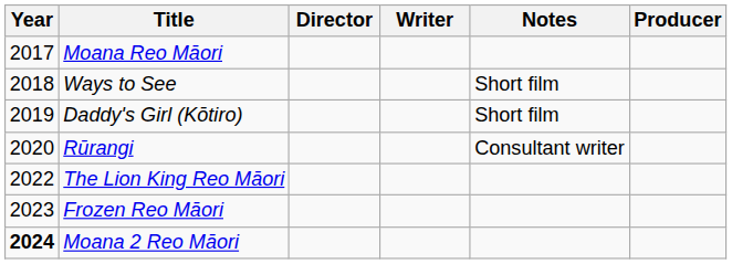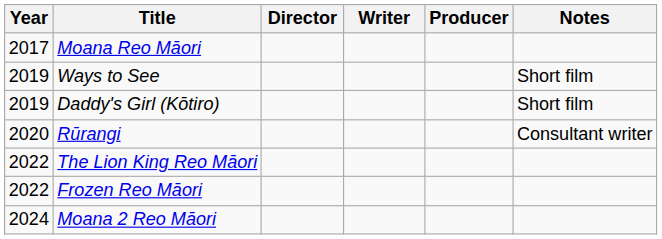columns swapped: Producer <-> Notes
Ways to See | Year: 2018 -> 2019
Frozen Reo Māori | Year: 2023 -> 2022
Moana 2 Reo Māori | Year: bold -> normal
